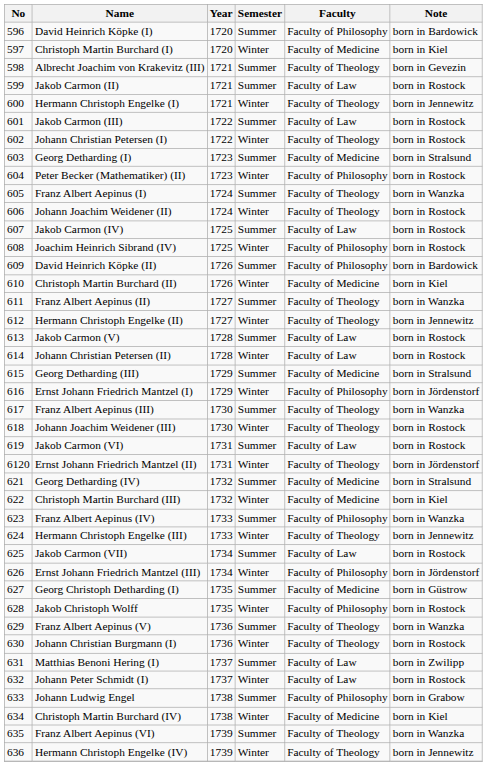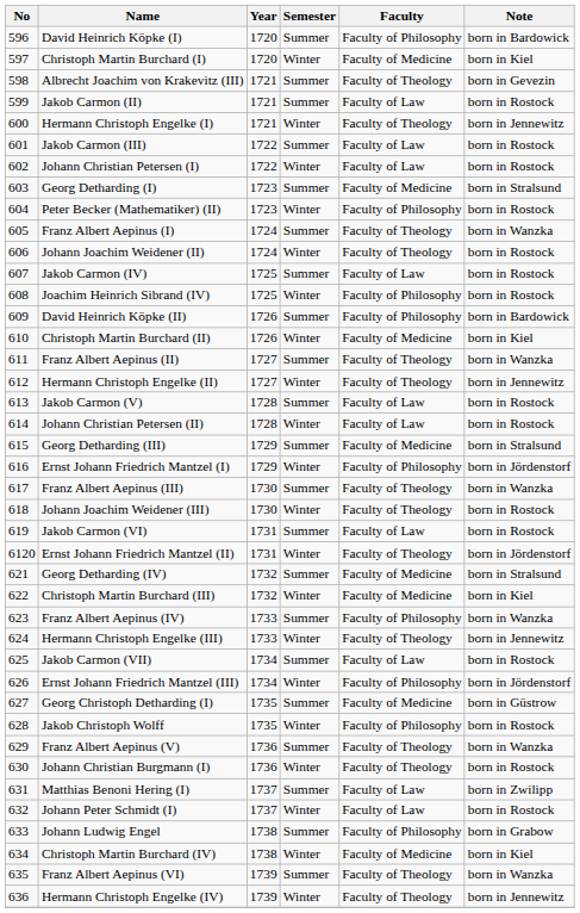Johann Christian Petersen (I) | Faculty: Faculty of Theology -> Faculty of Law
